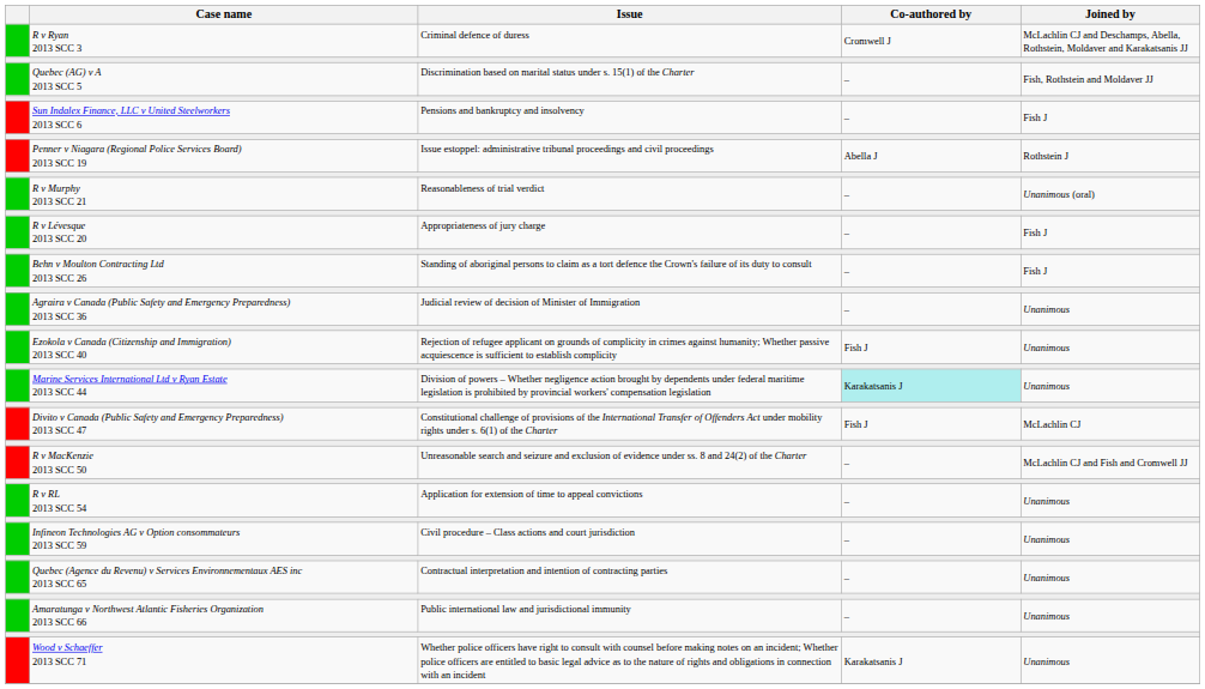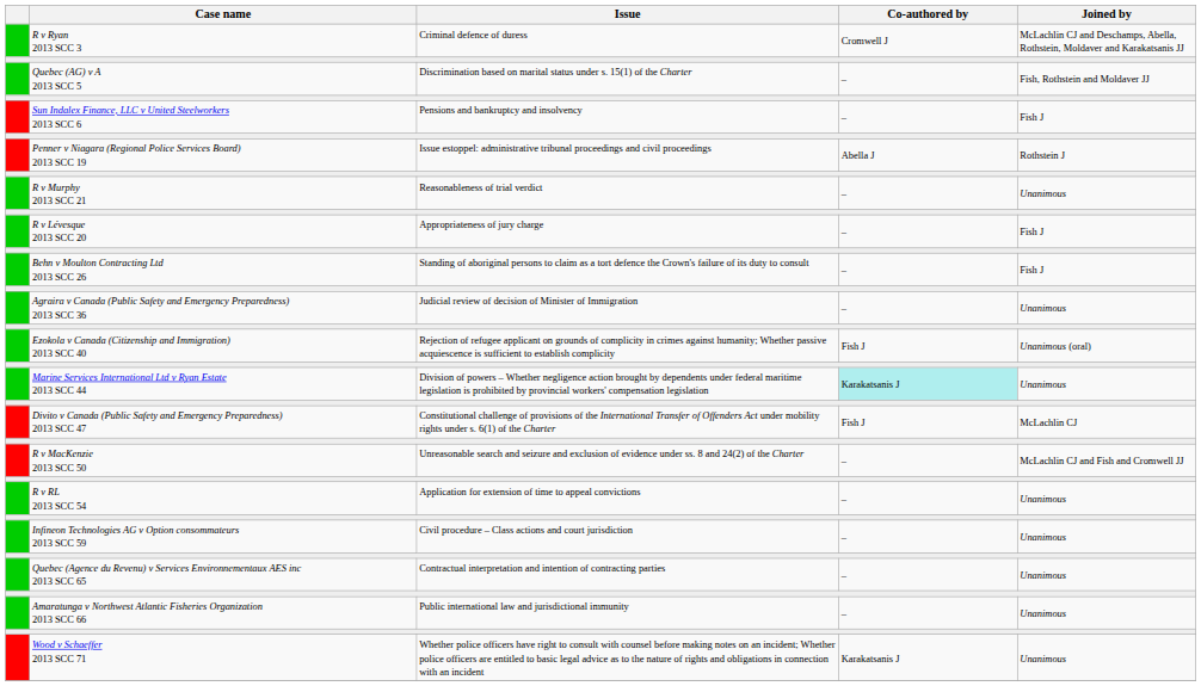R v Murphy 2013 SCC 21 | Joined by: Unanimous (oral) -> Unanimous
Ezokola v Canada (Citizenship and Immigration) 2013 SCC 40 | Joined by: Unanimous -> Unanimous (oral)
